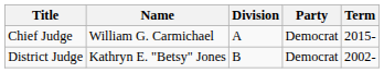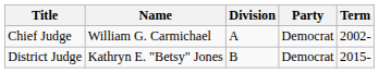Chief Judge | Term: 2015- -> 2002-
District Judge | Term: 2002- -> 2015-
